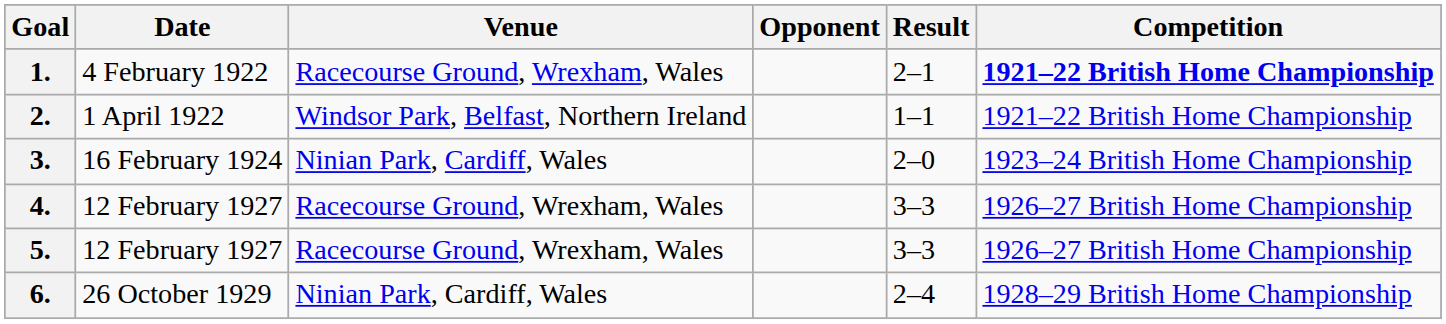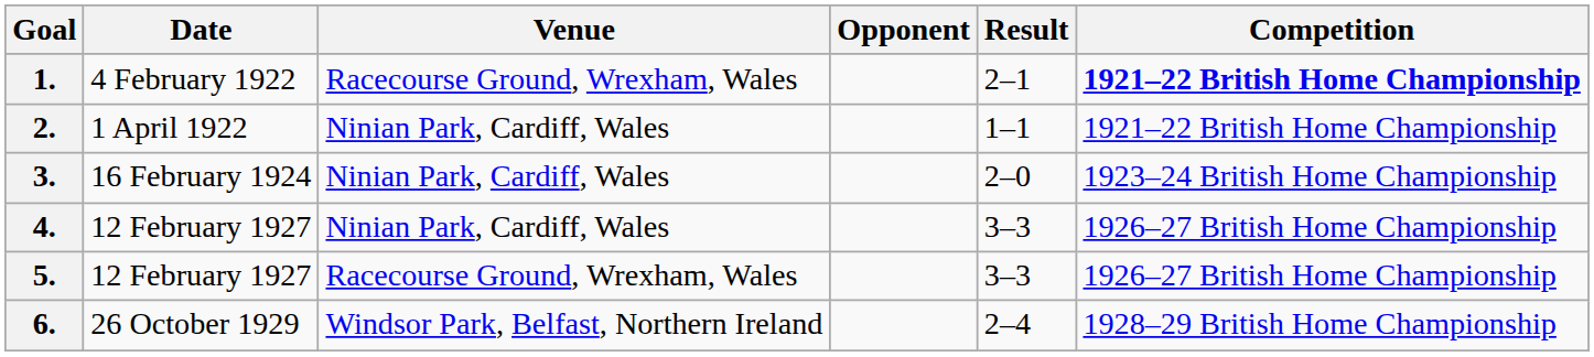2. | Venue: Windsor Park, Belfast, Northern Ireland -> Ninian Park, Cardiff, Wales
4. | Venue: Racecourse Ground, Wrexham, Wales -> Ninian Park, Cardiff, Wales
6. | Venue: Ninian Park, Cardiff, Wales -> Windsor Park, Belfast, Northern Ireland
